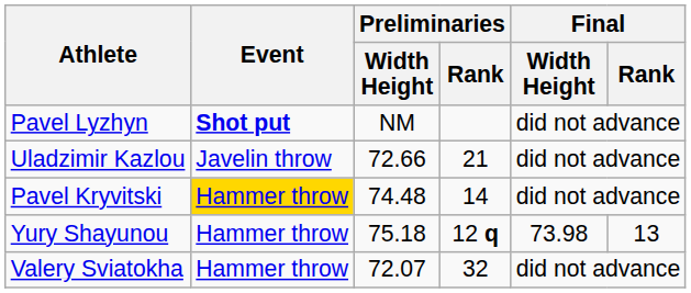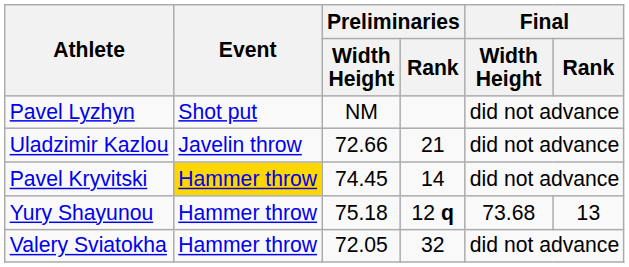Pavel Lyzhyn | Event: bold -> normal
Pavel Kryvitski | Preliminaries / Width Height: 74.48 -> 74.45
Yury Shayunou | Final / Width Height: 73.98 -> 73.68
Valery Sviatokha | Preliminaries / Width Height: 72.07 -> 72.05
